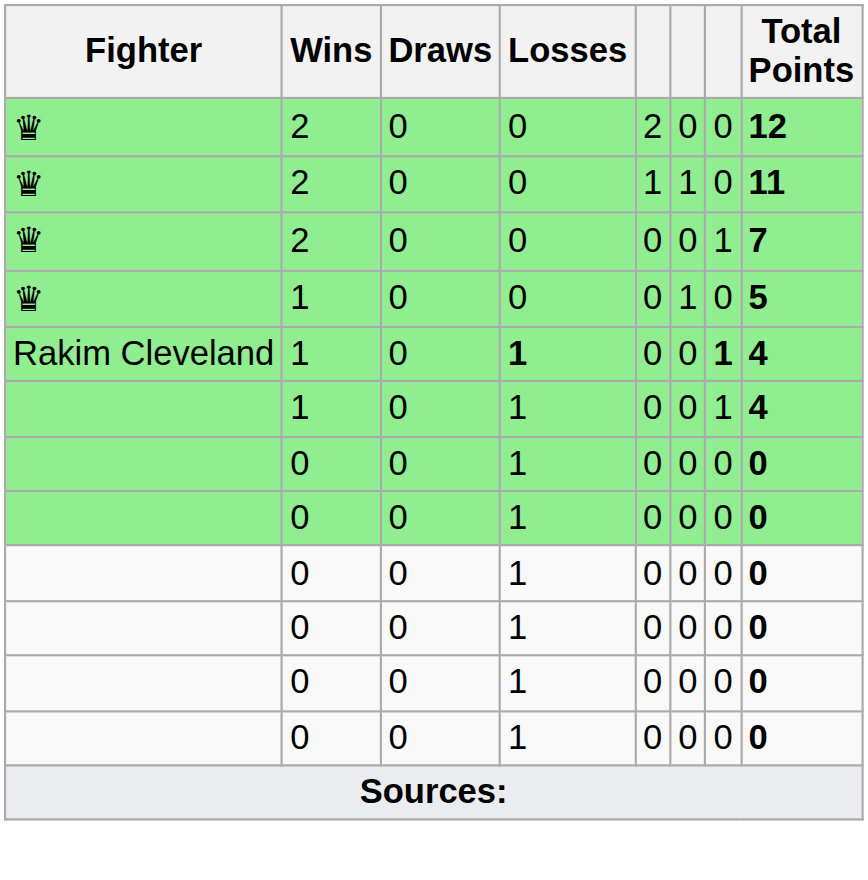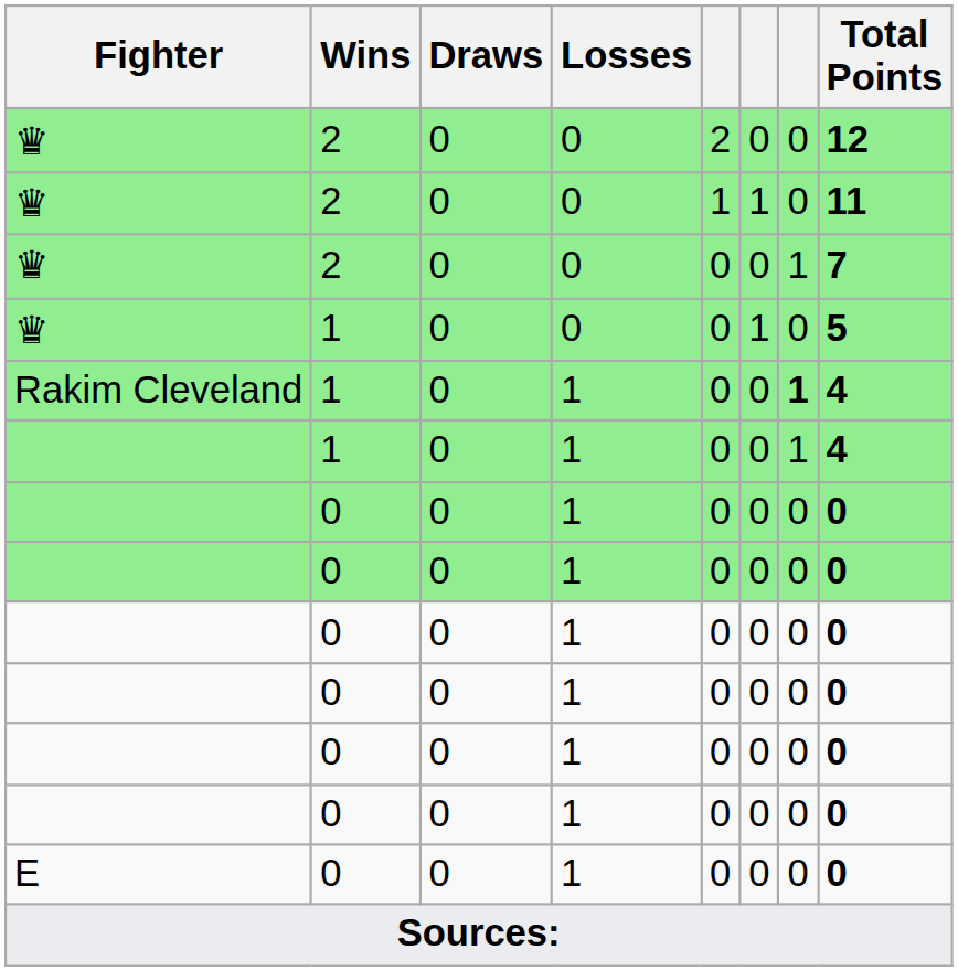Rakim Cleveland | Losses: bold -> normal
+ row: E | 0 | 0 | 1 | 0 | 0 | 0 | 0
